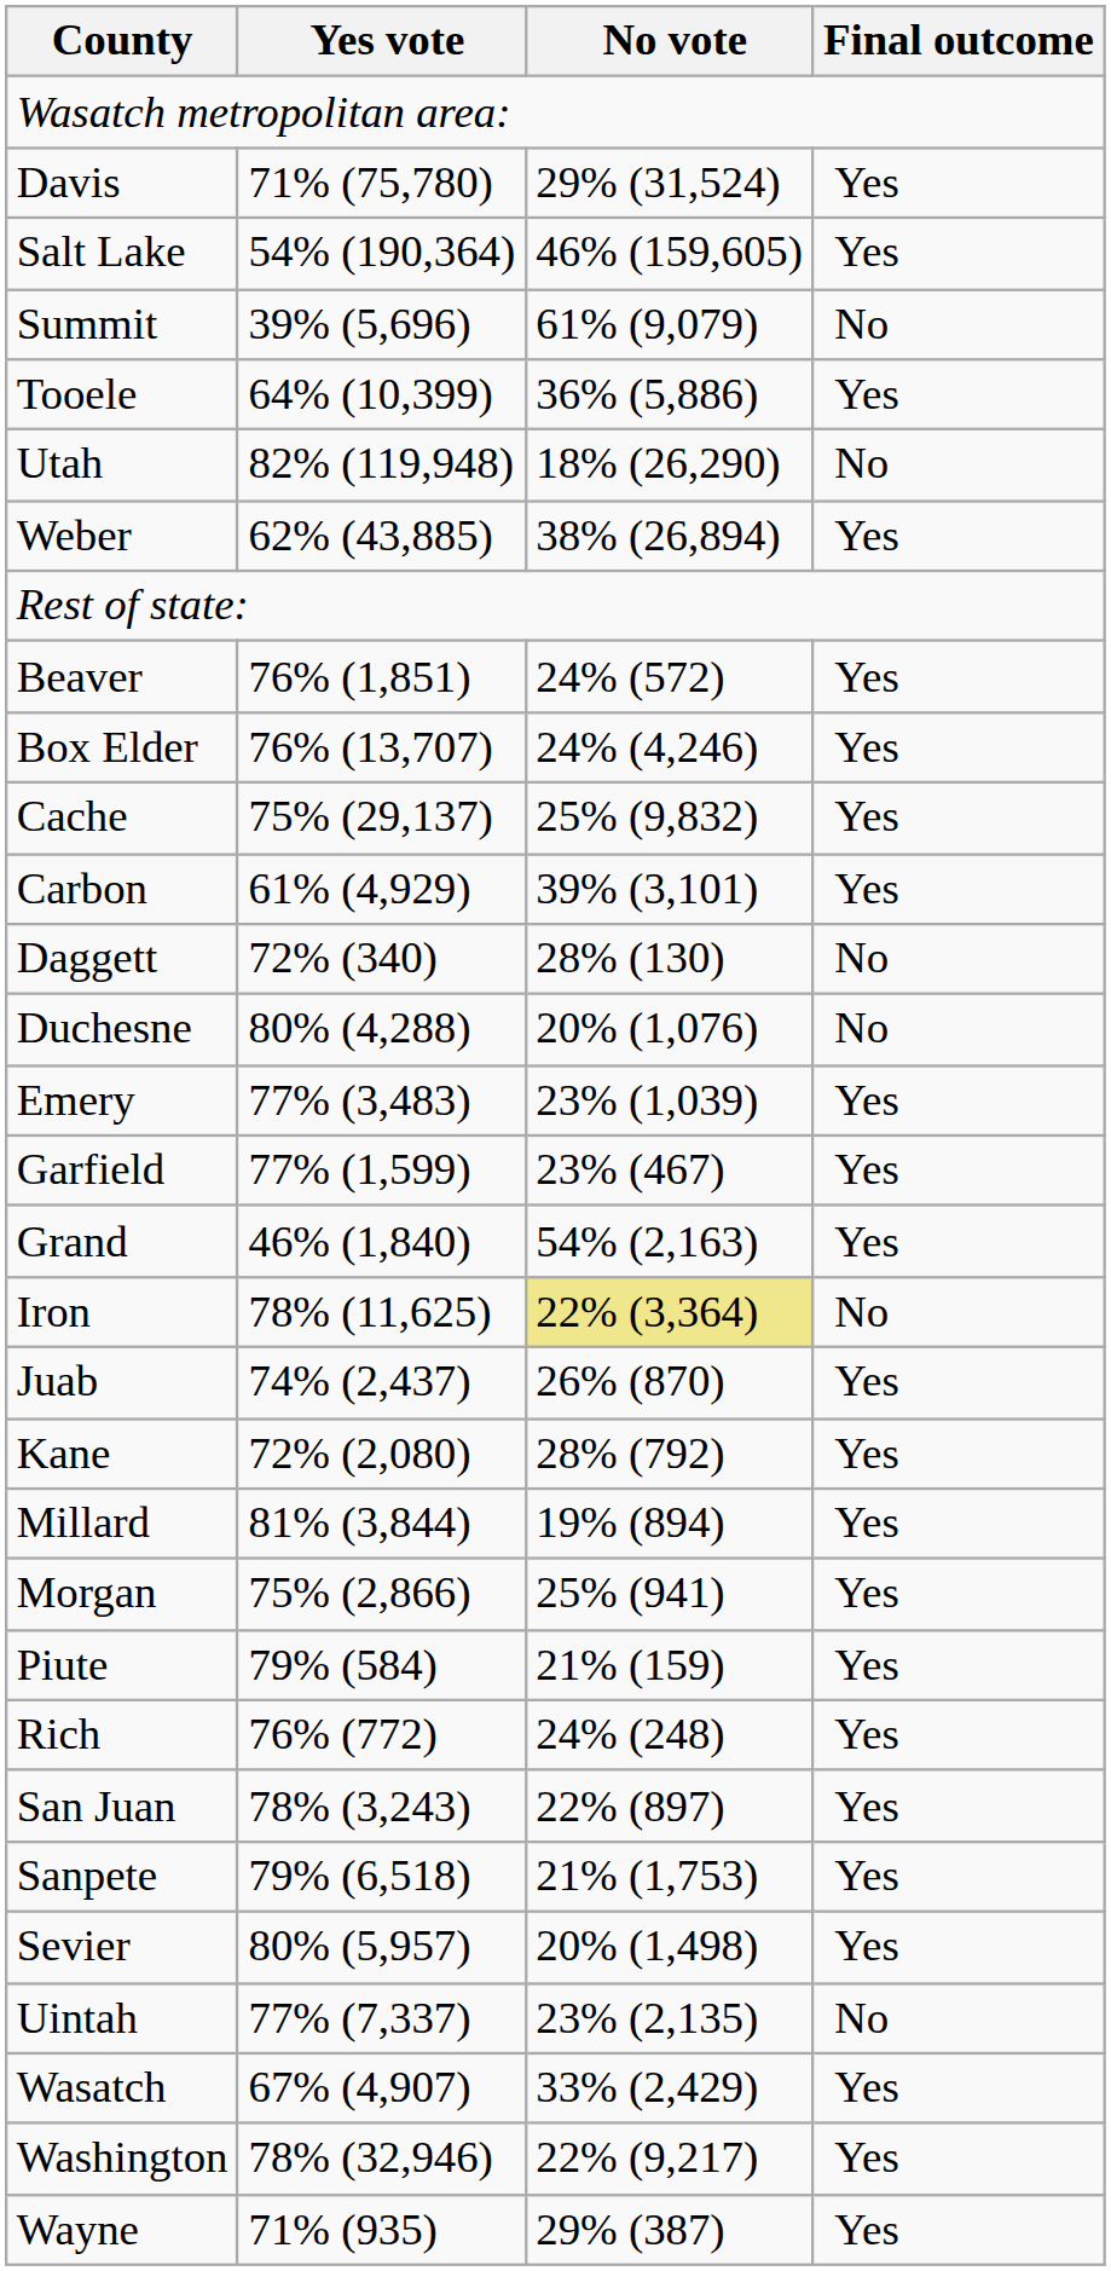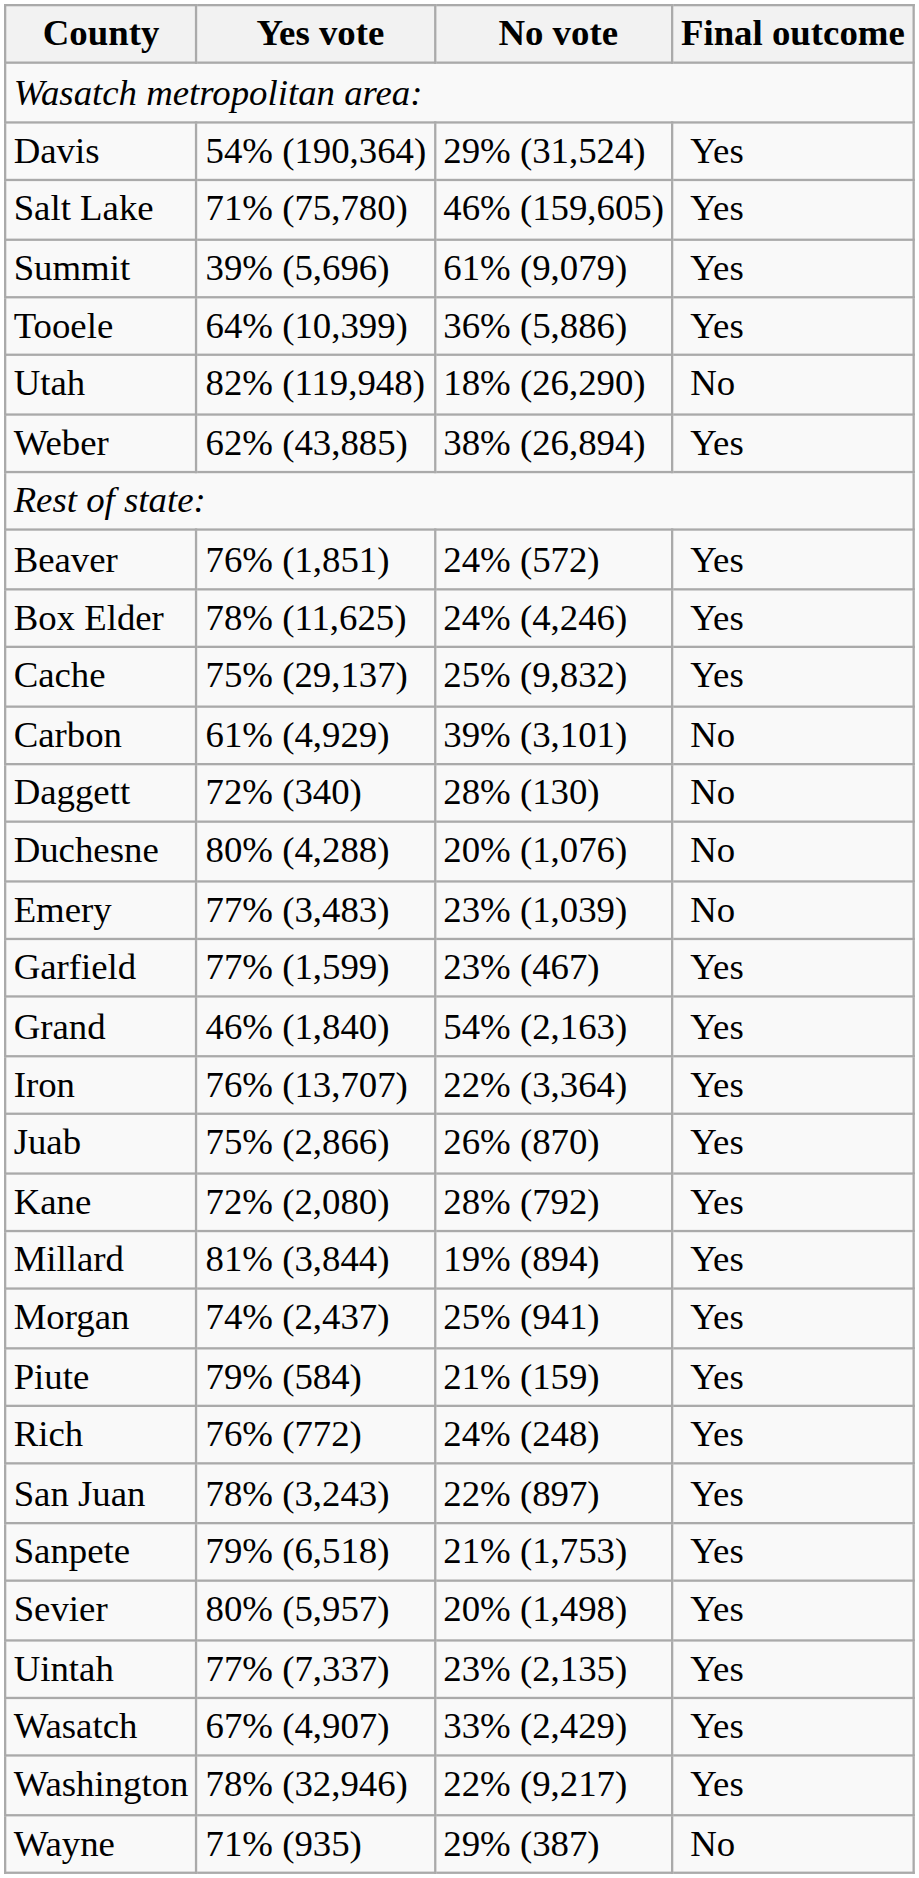Davis | Yes vote: 71% (75,780) -> 54% (190,364)
Salt Lake | Yes vote: 54% (190,364) -> 71% (75,780)
Summit | Final outcome: No -> Yes
Box Elder | Yes vote: 76% (13,707) -> 78% (11,625)
Carbon | Final outcome: Yes -> No
Emery | Final outcome: Yes -> No
Iron | Yes vote: 78% (11,625) -> 76% (13,707)
Iron | No vote: khaki background -> no background
Iron | Final outcome: No -> Yes
Juab | Yes vote: 74% (2,437) -> 75% (2,866)
Morgan | Yes vote: 75% (2,866) -> 74% (2,437)
Uintah | Final outcome: No -> Yes
Wayne | Final outcome: Yes -> No
